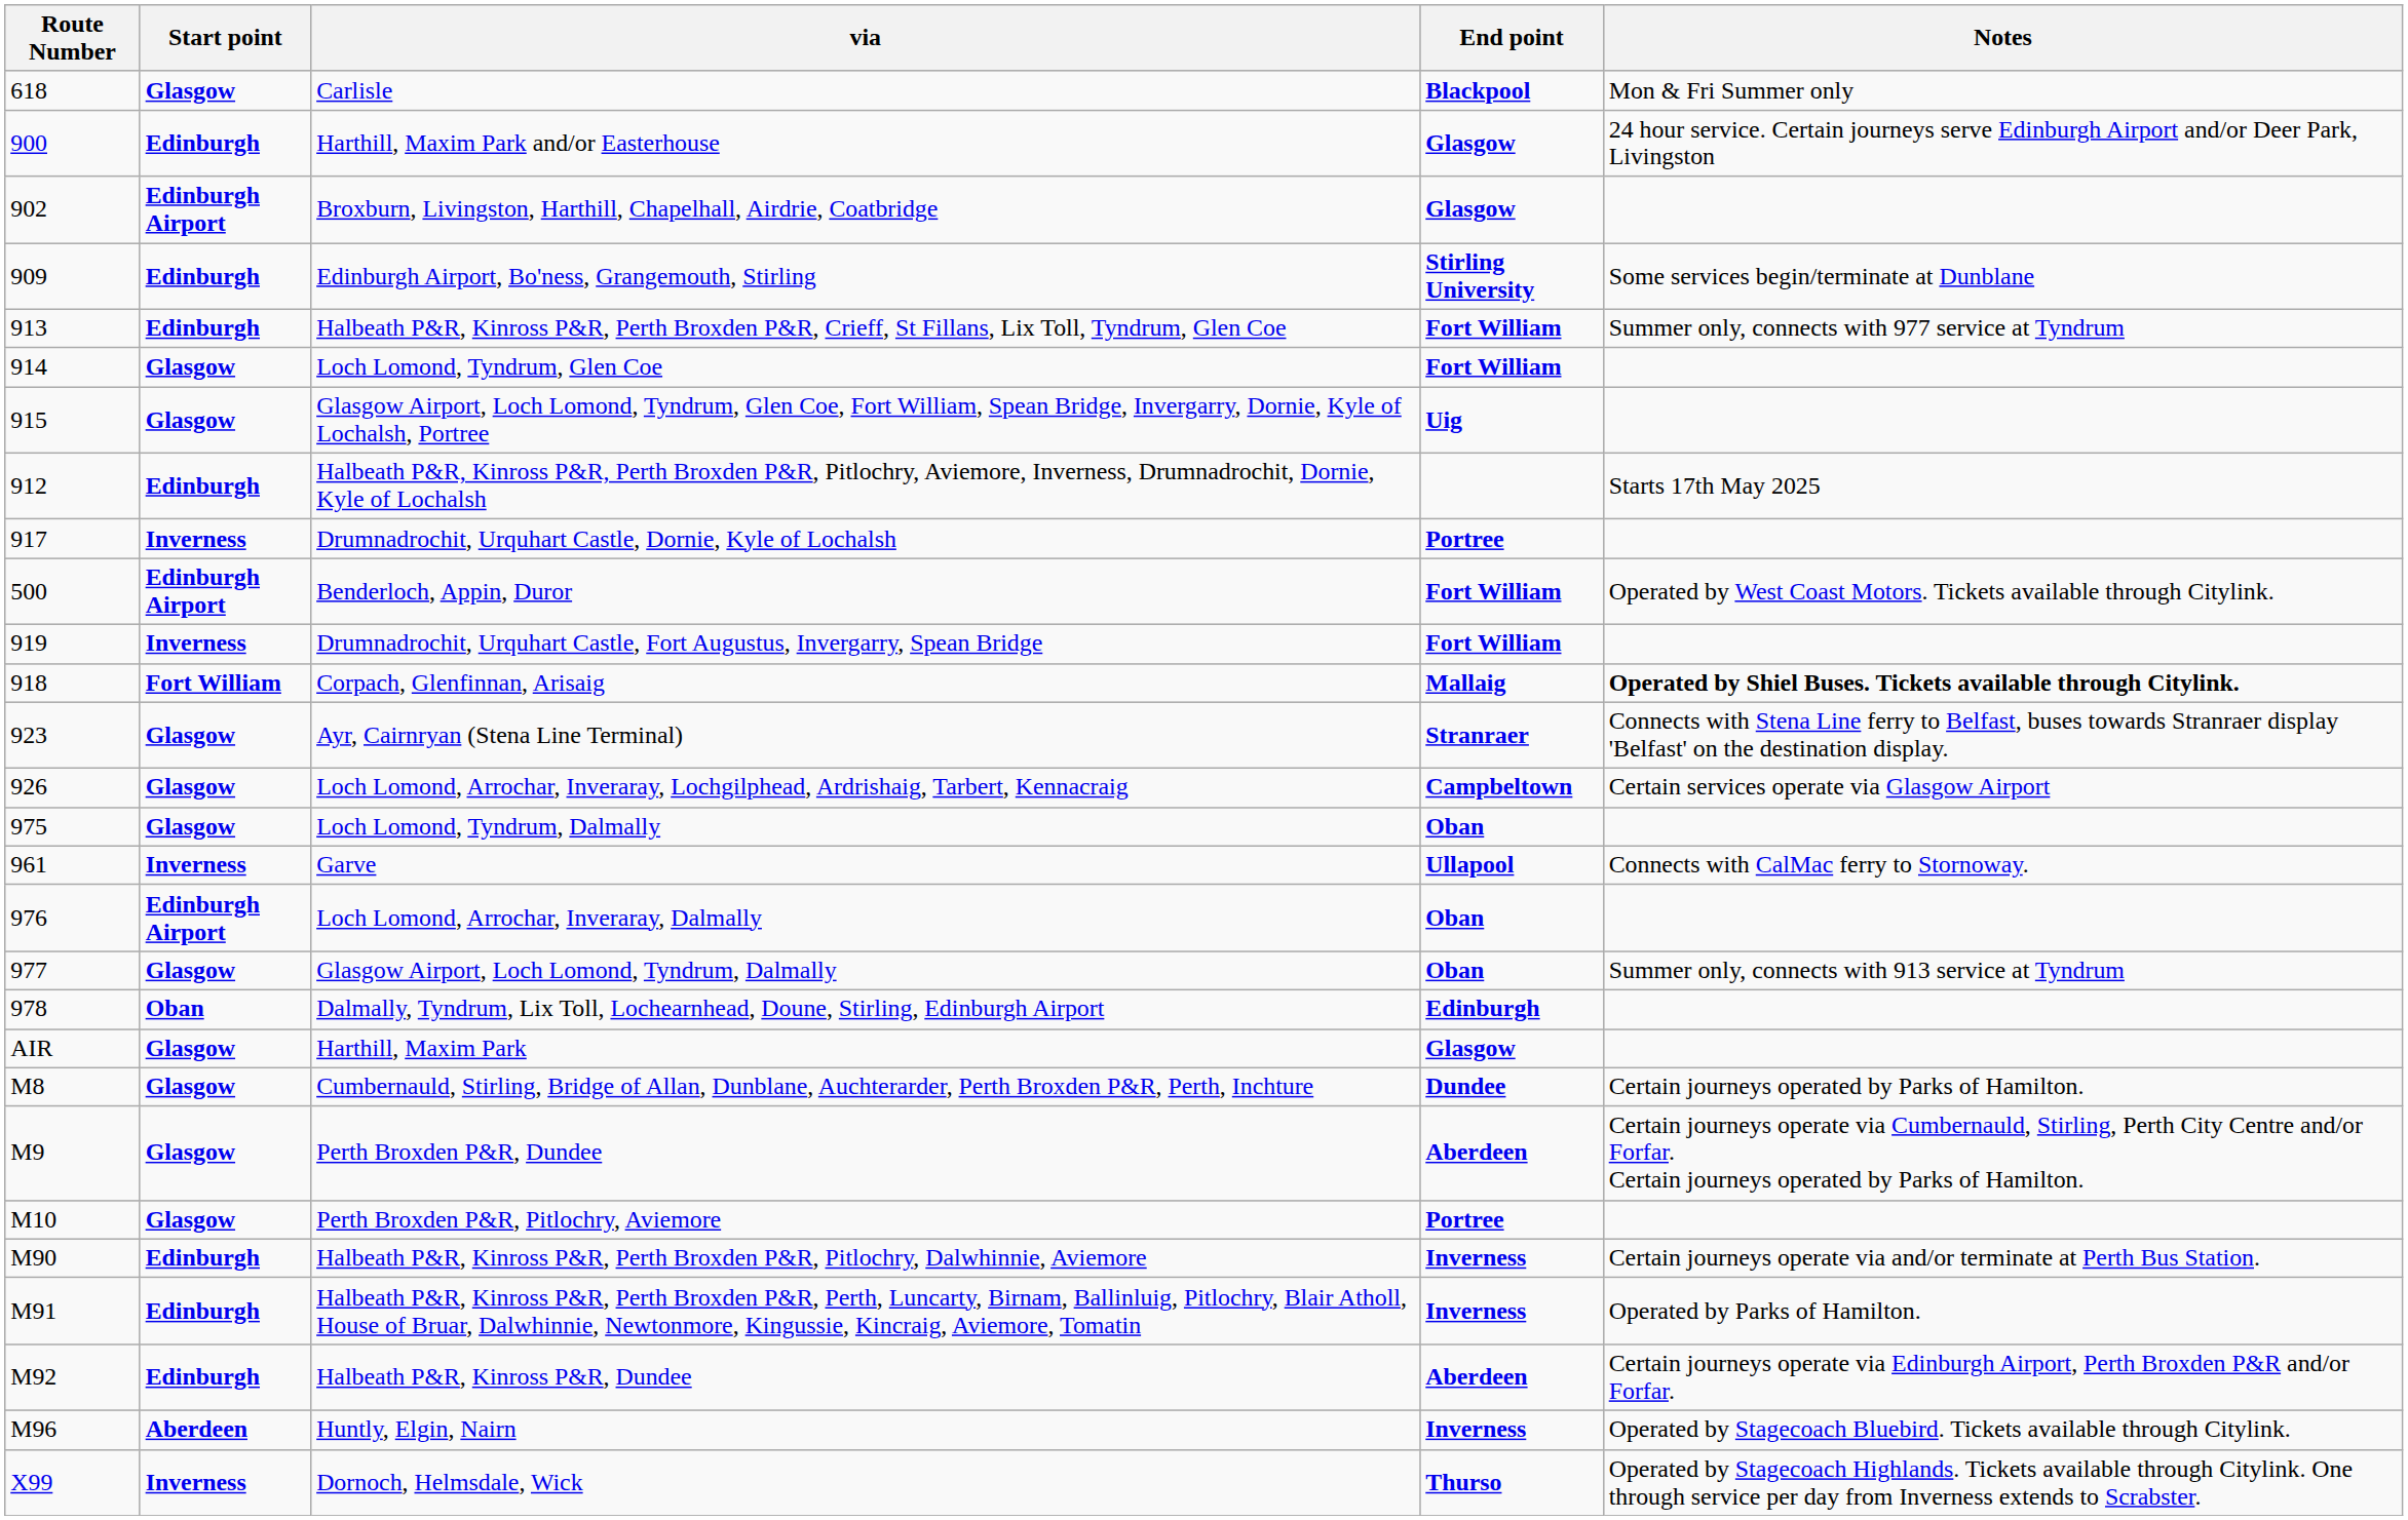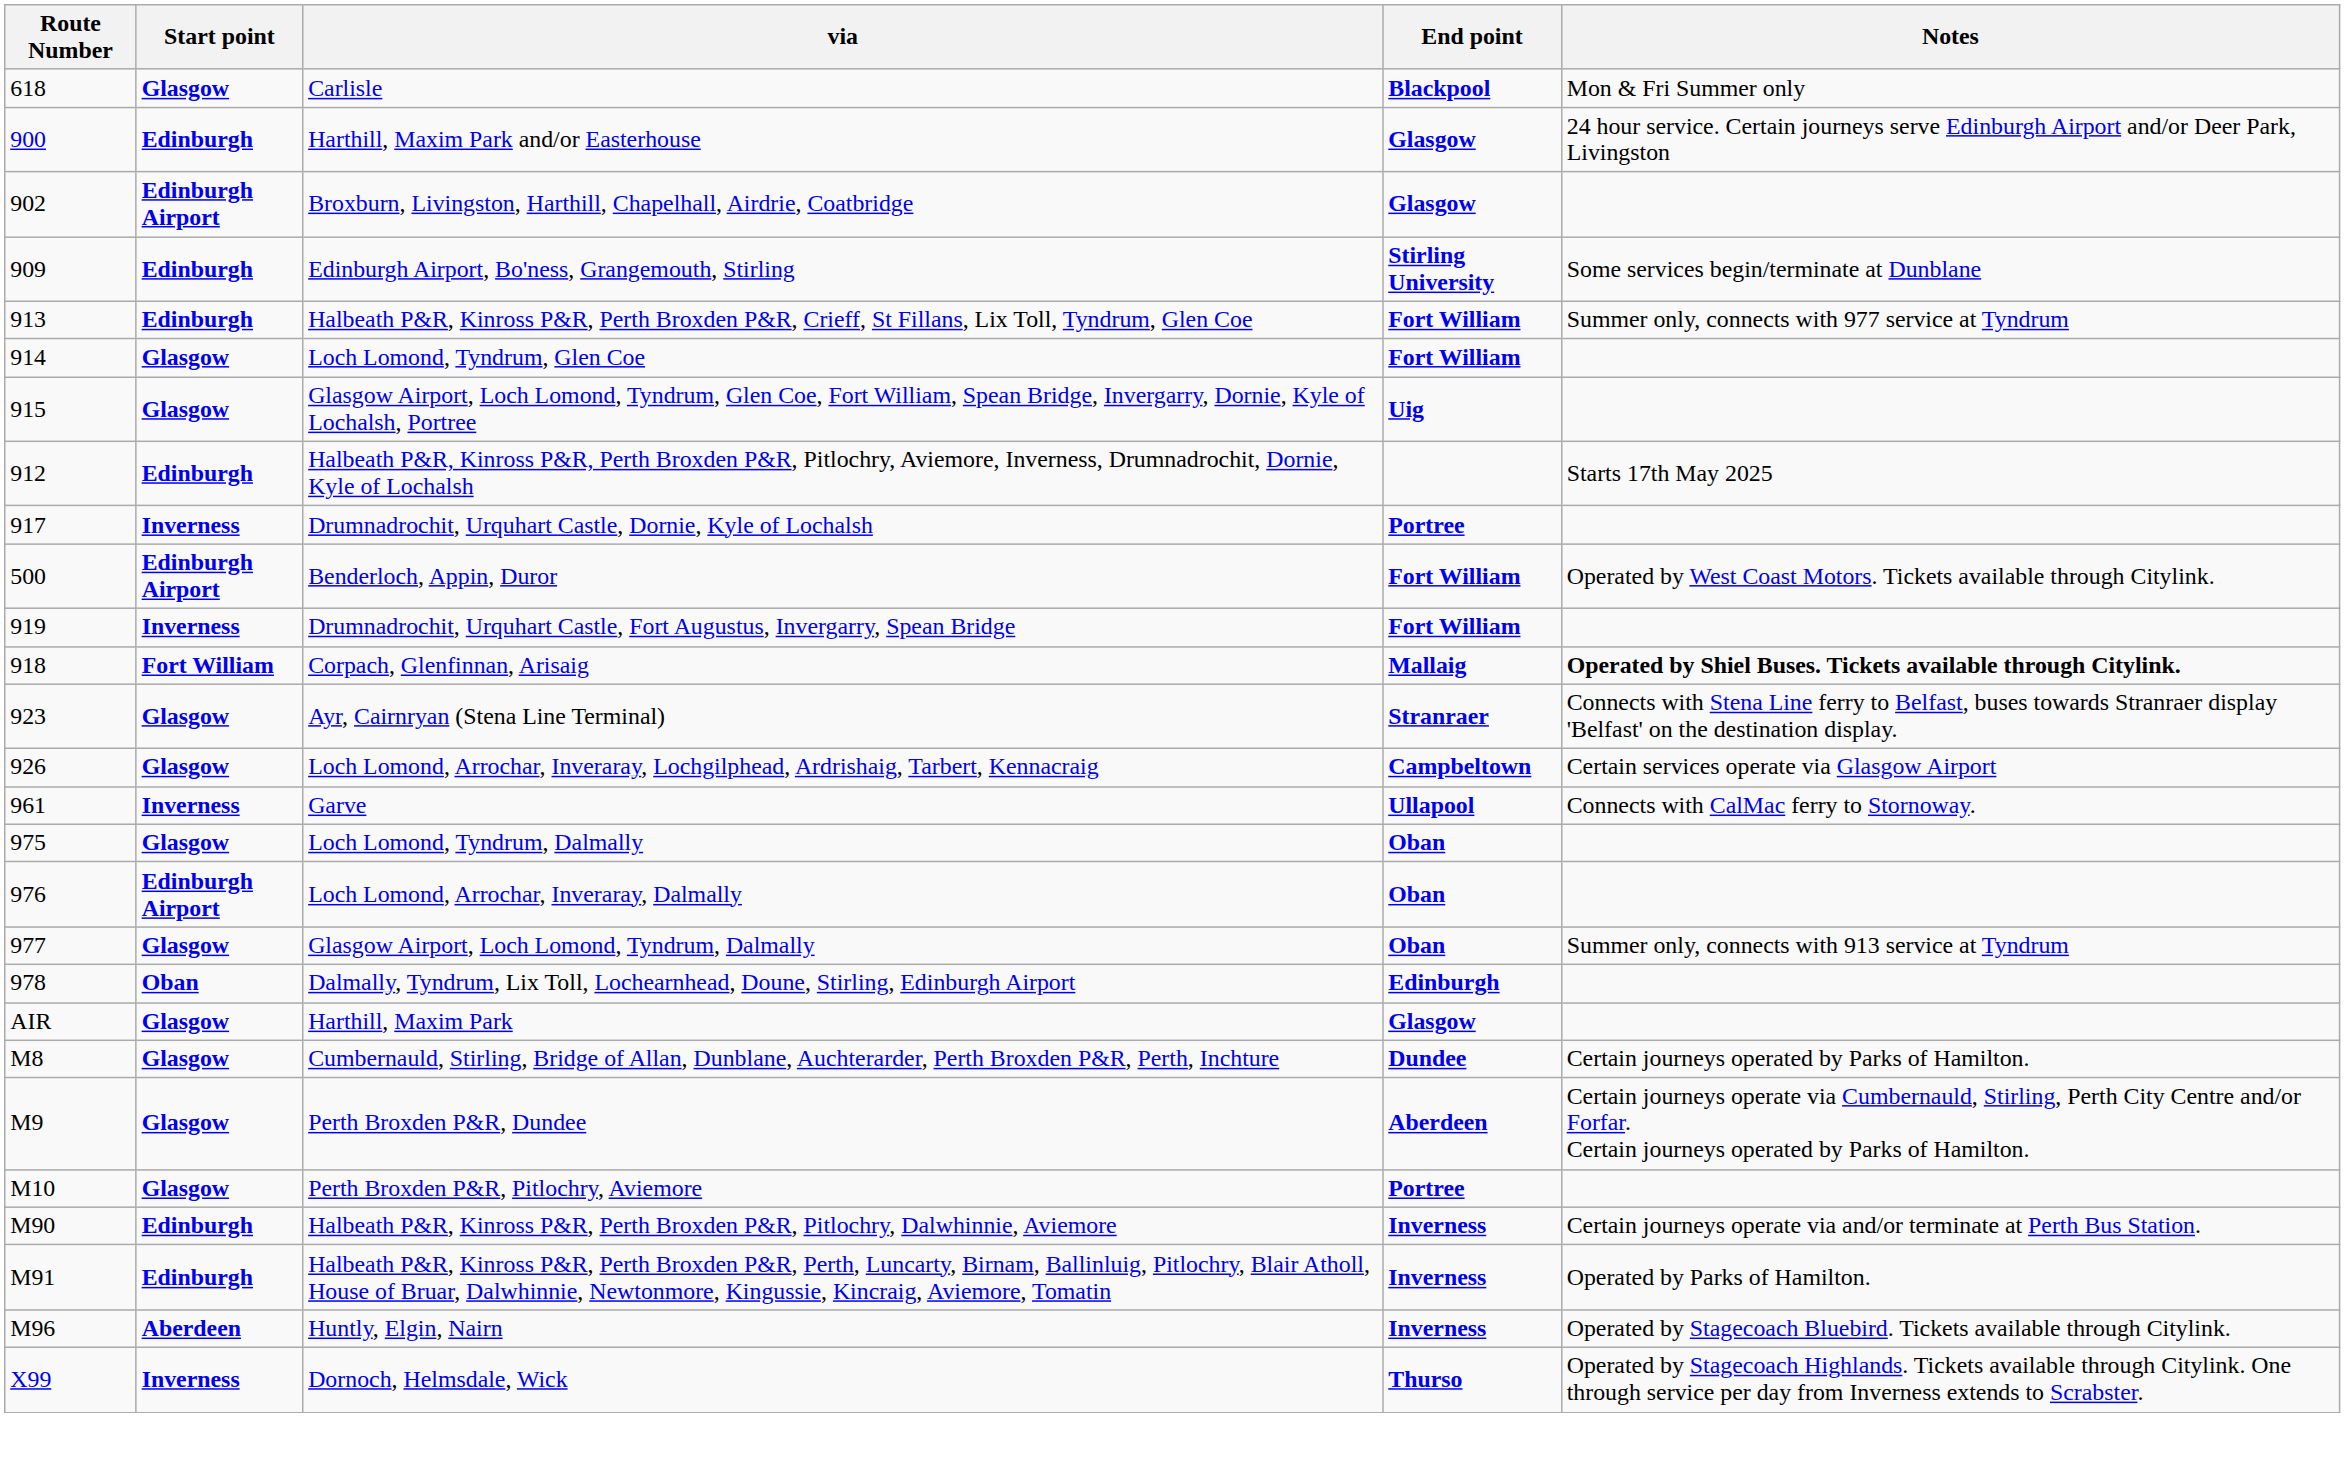rows swapped: Garve <-> Loch Lomond, Tyndrum, Dalmally
- row: M92 | Edinburgh | Halbeath P&R, Kinross P&R, Dundee | Aberdeen | Certain journeys operate via Edinburgh Airport, Perth Broxden P&R and/or Forfar.
